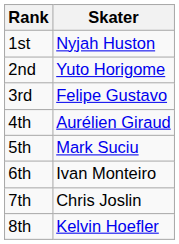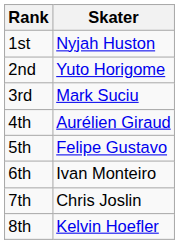3rd | Skater: Felipe Gustavo -> Mark Suciu
5th | Skater: Mark Suciu -> Felipe Gustavo
